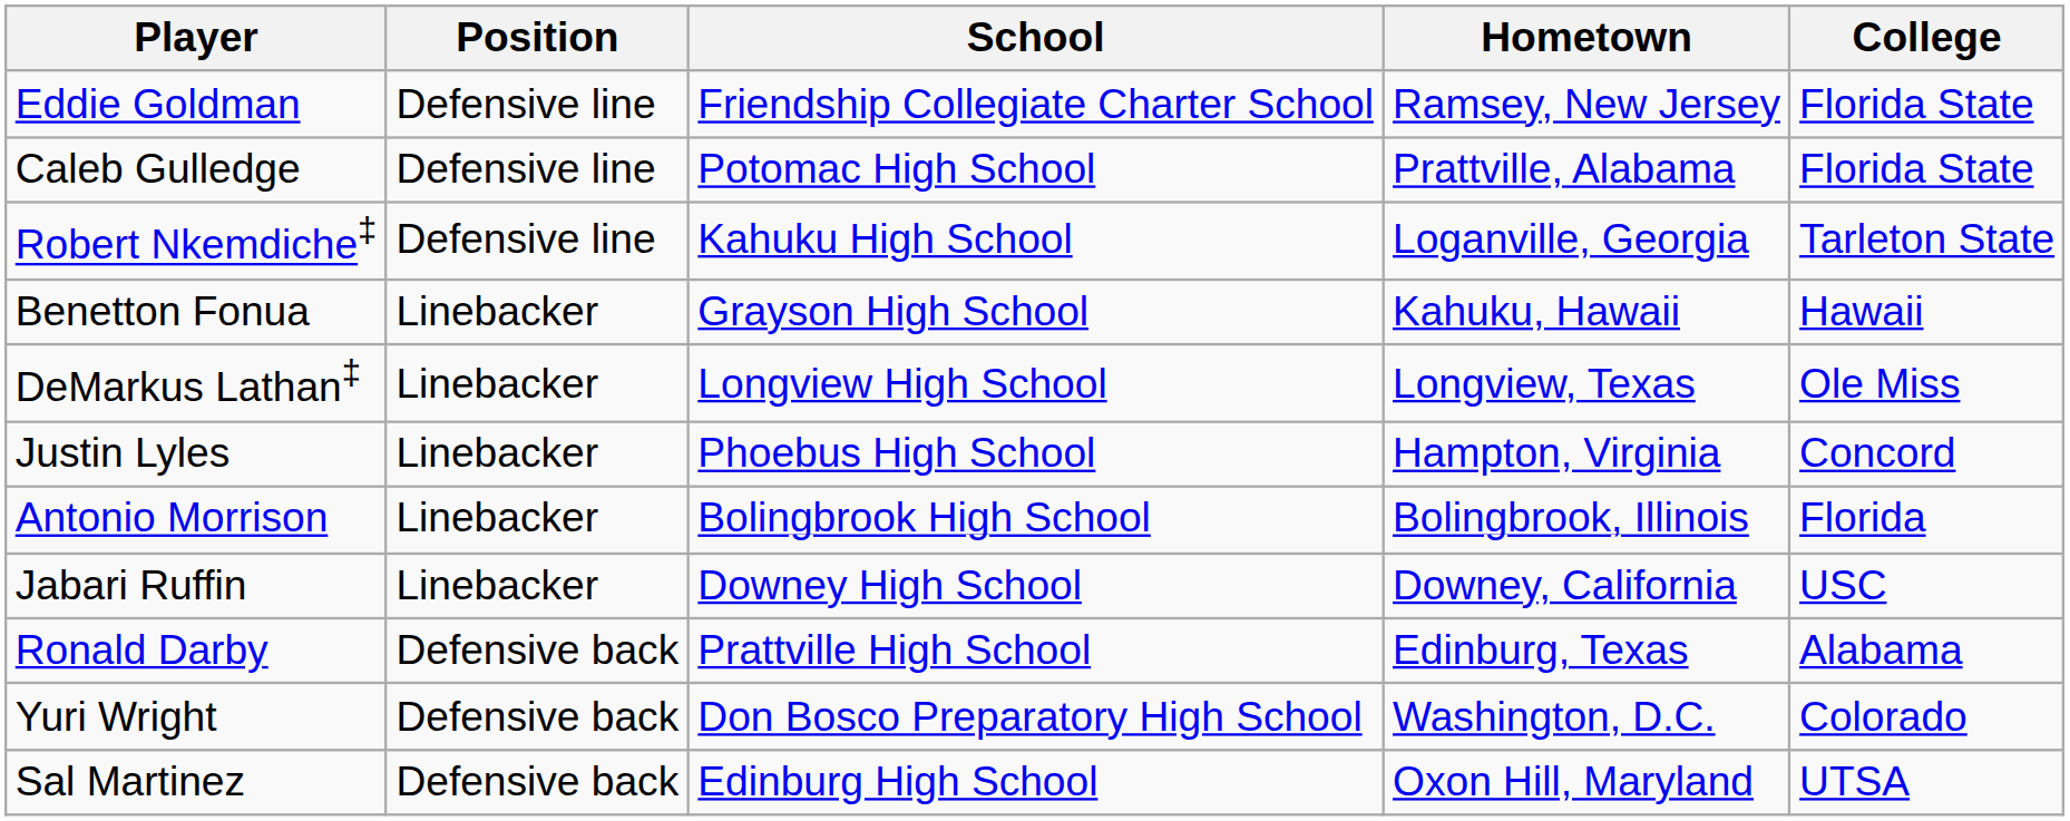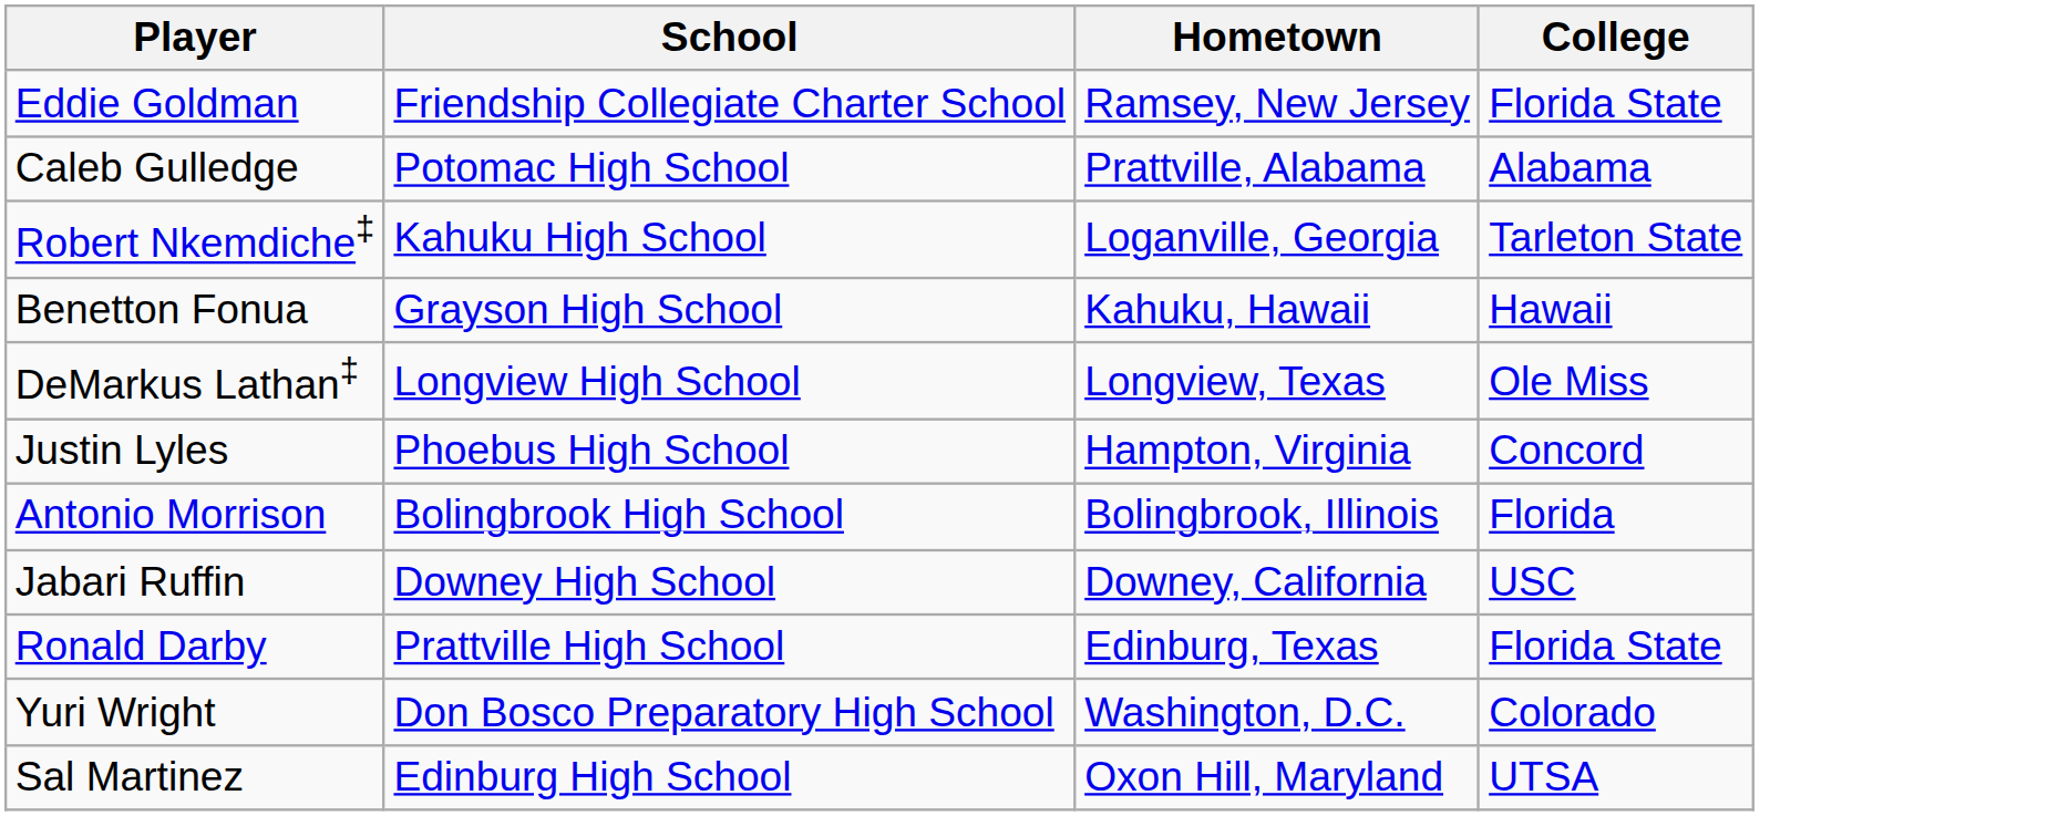- column: Position | Defensive line | Defensive line | Defensive line | Linebacker | Linebacker | Linebacker | Linebacker | Linebacker | Defensive back | Defensive back | Defensive back
Caleb Gulledge | College: Florida State -> Alabama
Ronald Darby | College: Alabama -> Florida State
